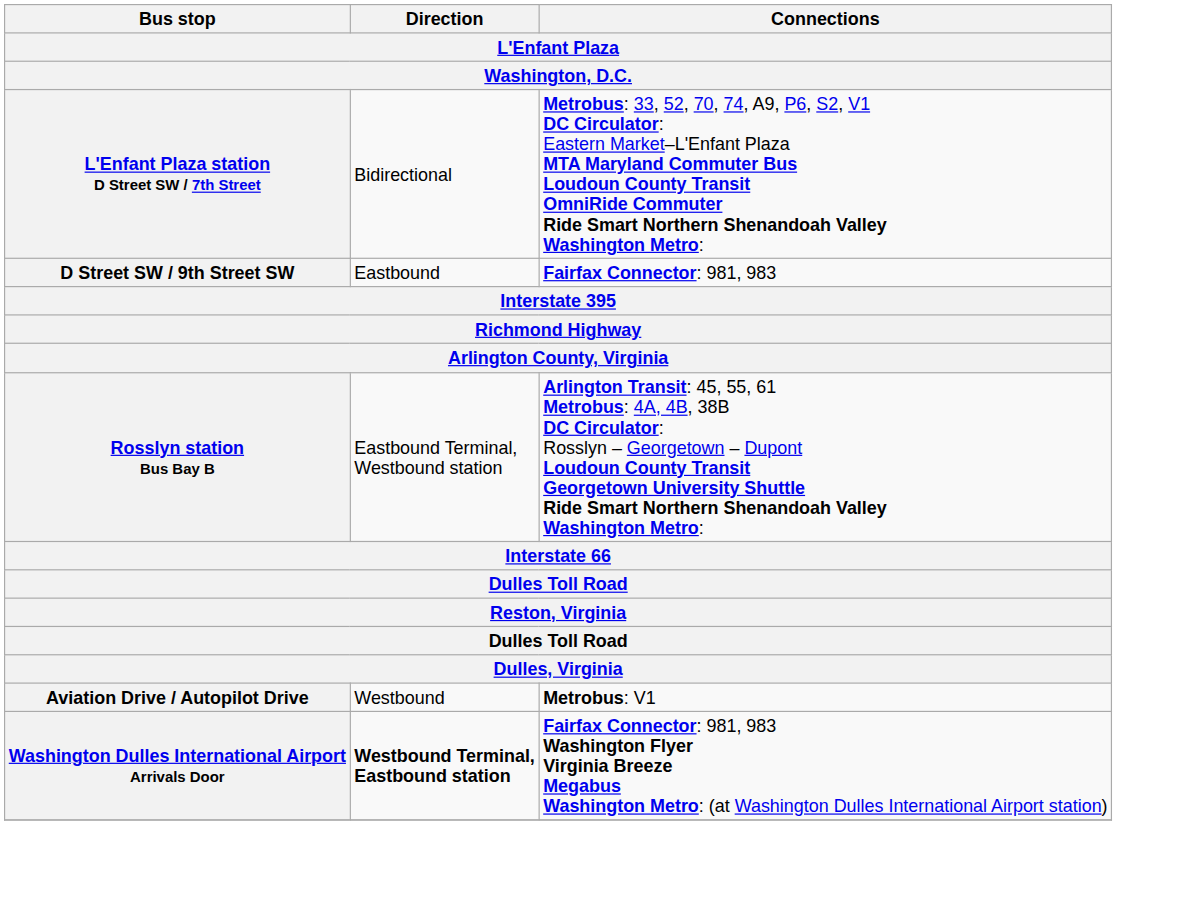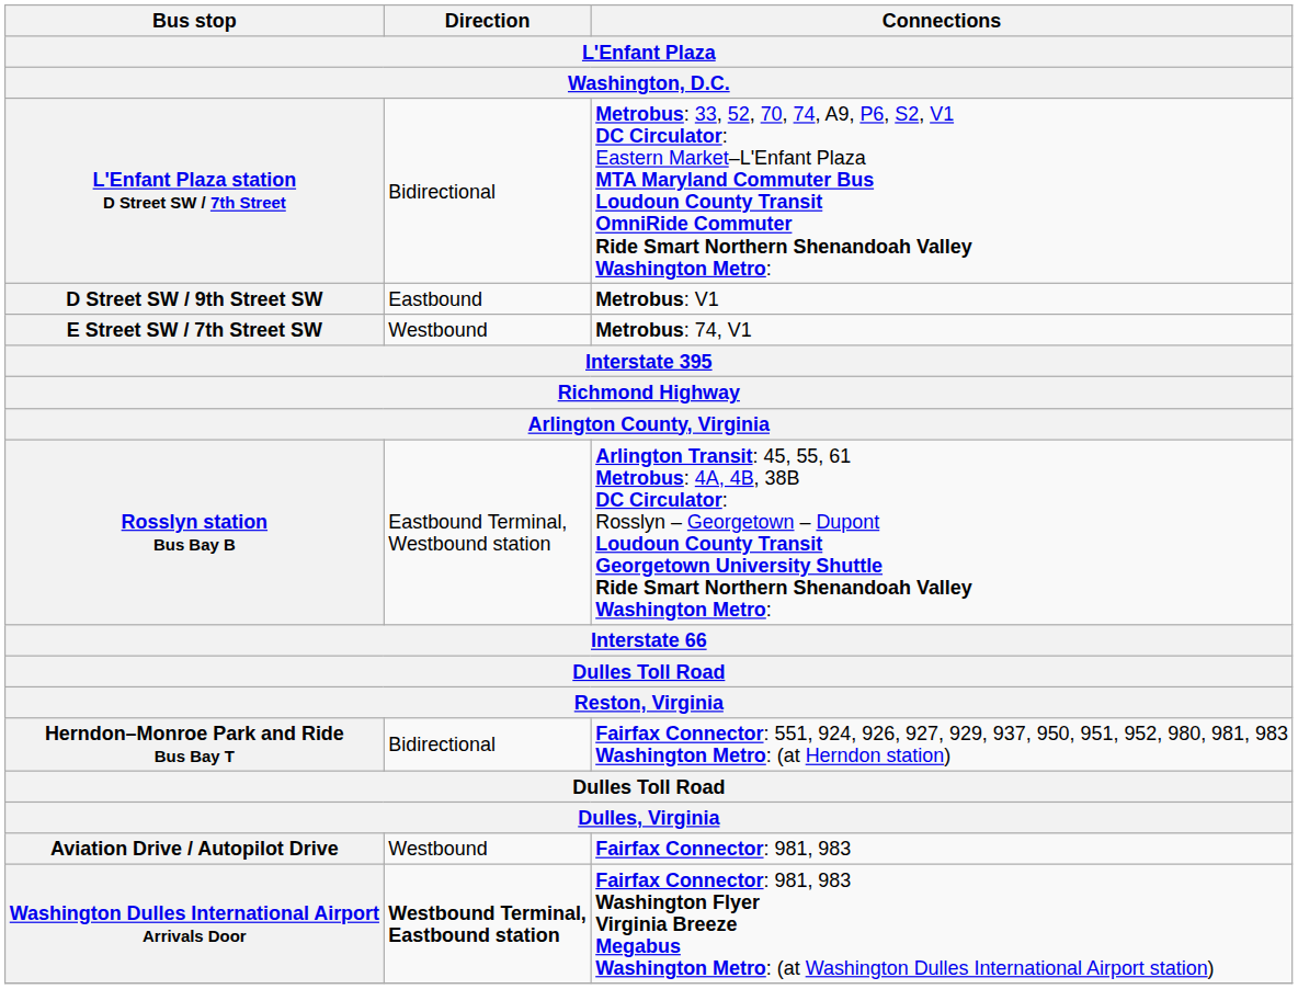D Street SW / 9th Street SW | Connections: Fairfax Connector: 981, 983 -> Metrobus: V1
+ row: E Street SW / 7th Street SW | Westbound | Metrobus: 74, V1
+ row: Herndon–Monroe Park and Ride Bus Bay T | Bidirectional | Fairfax Connector: 551, 924, 926, 927, 929, 937, 950, 951, 952, 980, 981, 983 Washington Metro: (at Herndon station)
Aviation Drive / Autopilot Drive | Connections: Metrobus: V1 -> Fairfax Connector: 981, 983
